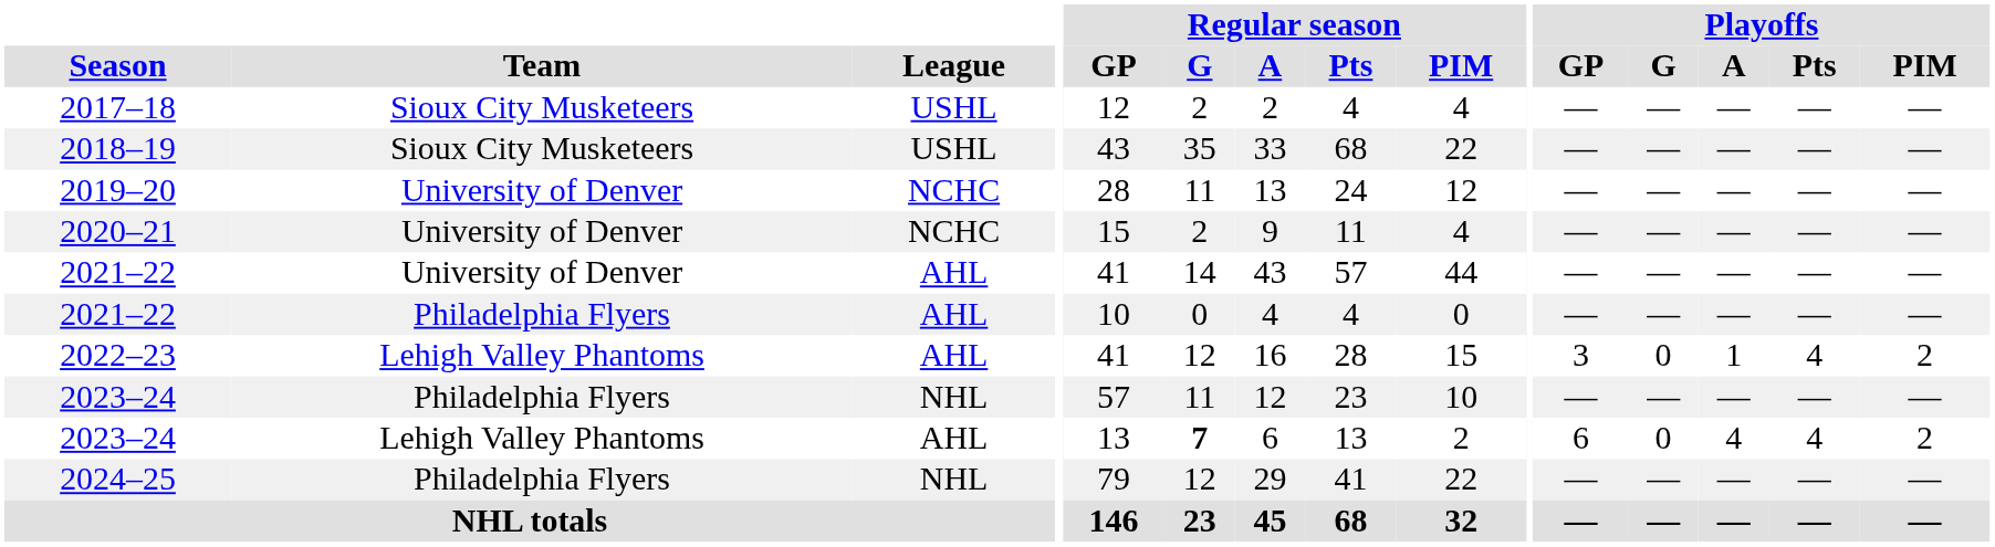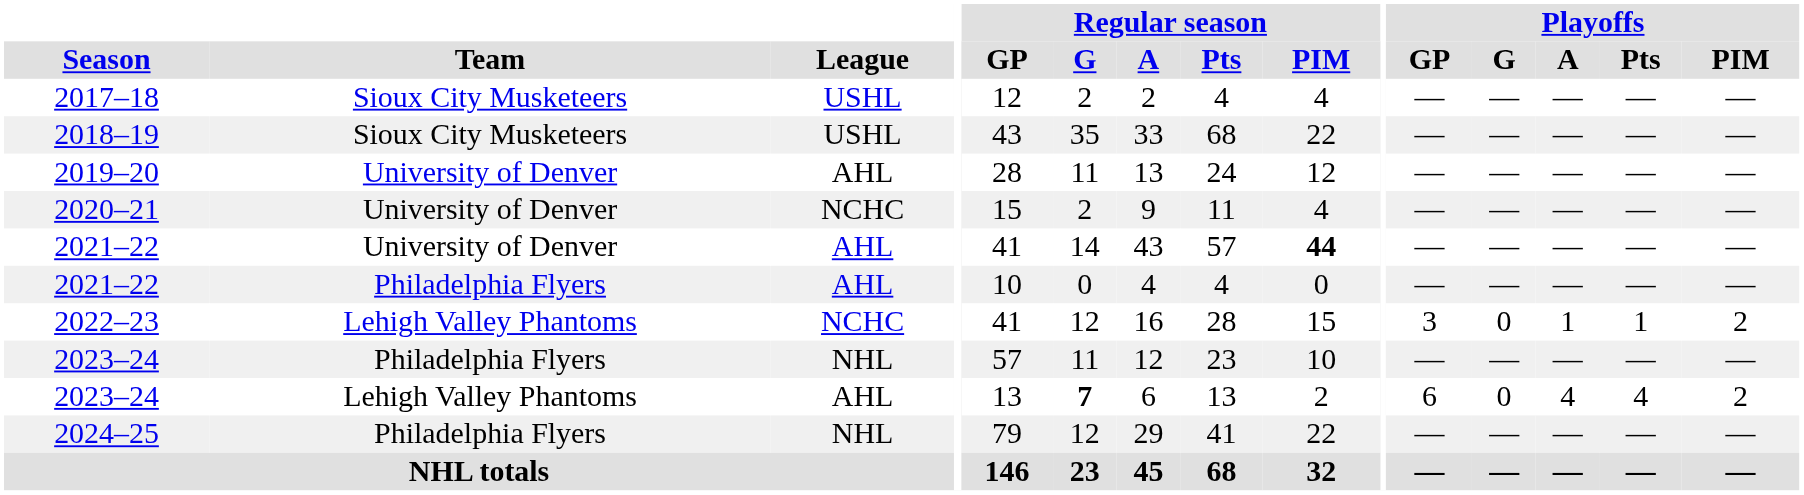2019–20 | League: NCHC -> AHL
2021–22 / University of Denver | Regular season / PIM: normal -> bold
2022–23 | League: AHL -> NCHC
2022–23 | Playoffs / Pts: 4 -> 1
